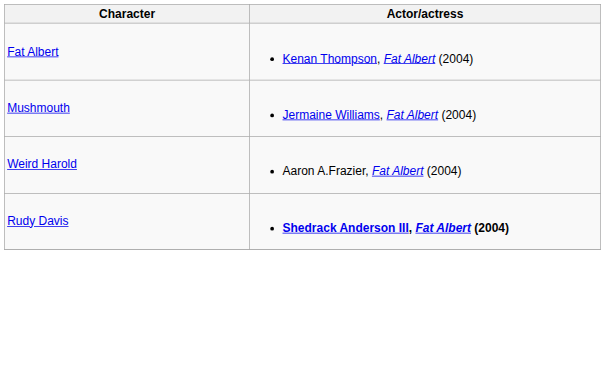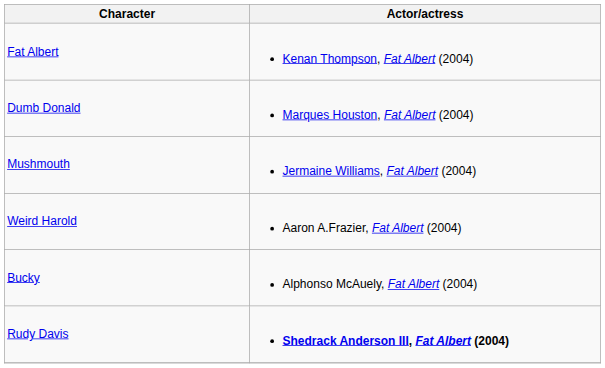+ row: Dumb Donald | Marques Houston, Fat Albert (2004)
+ row: Bucky | Alphonso McAuely, Fat Albert (2004)
